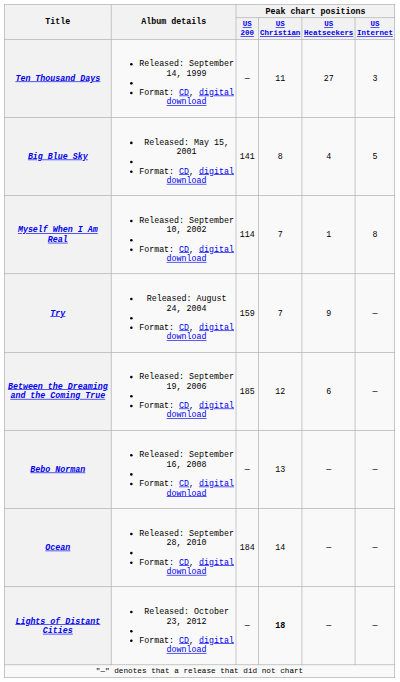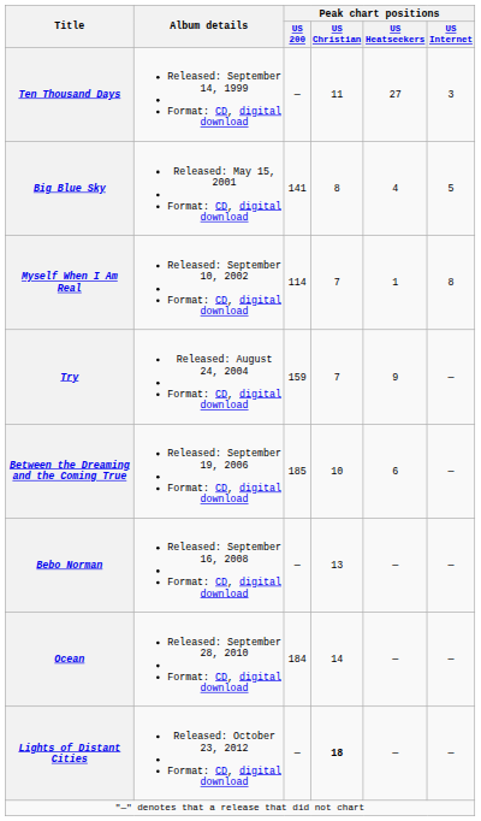Between the Dreaming and the Coming True | Peak chart positions / US Christian: 12 -> 10
